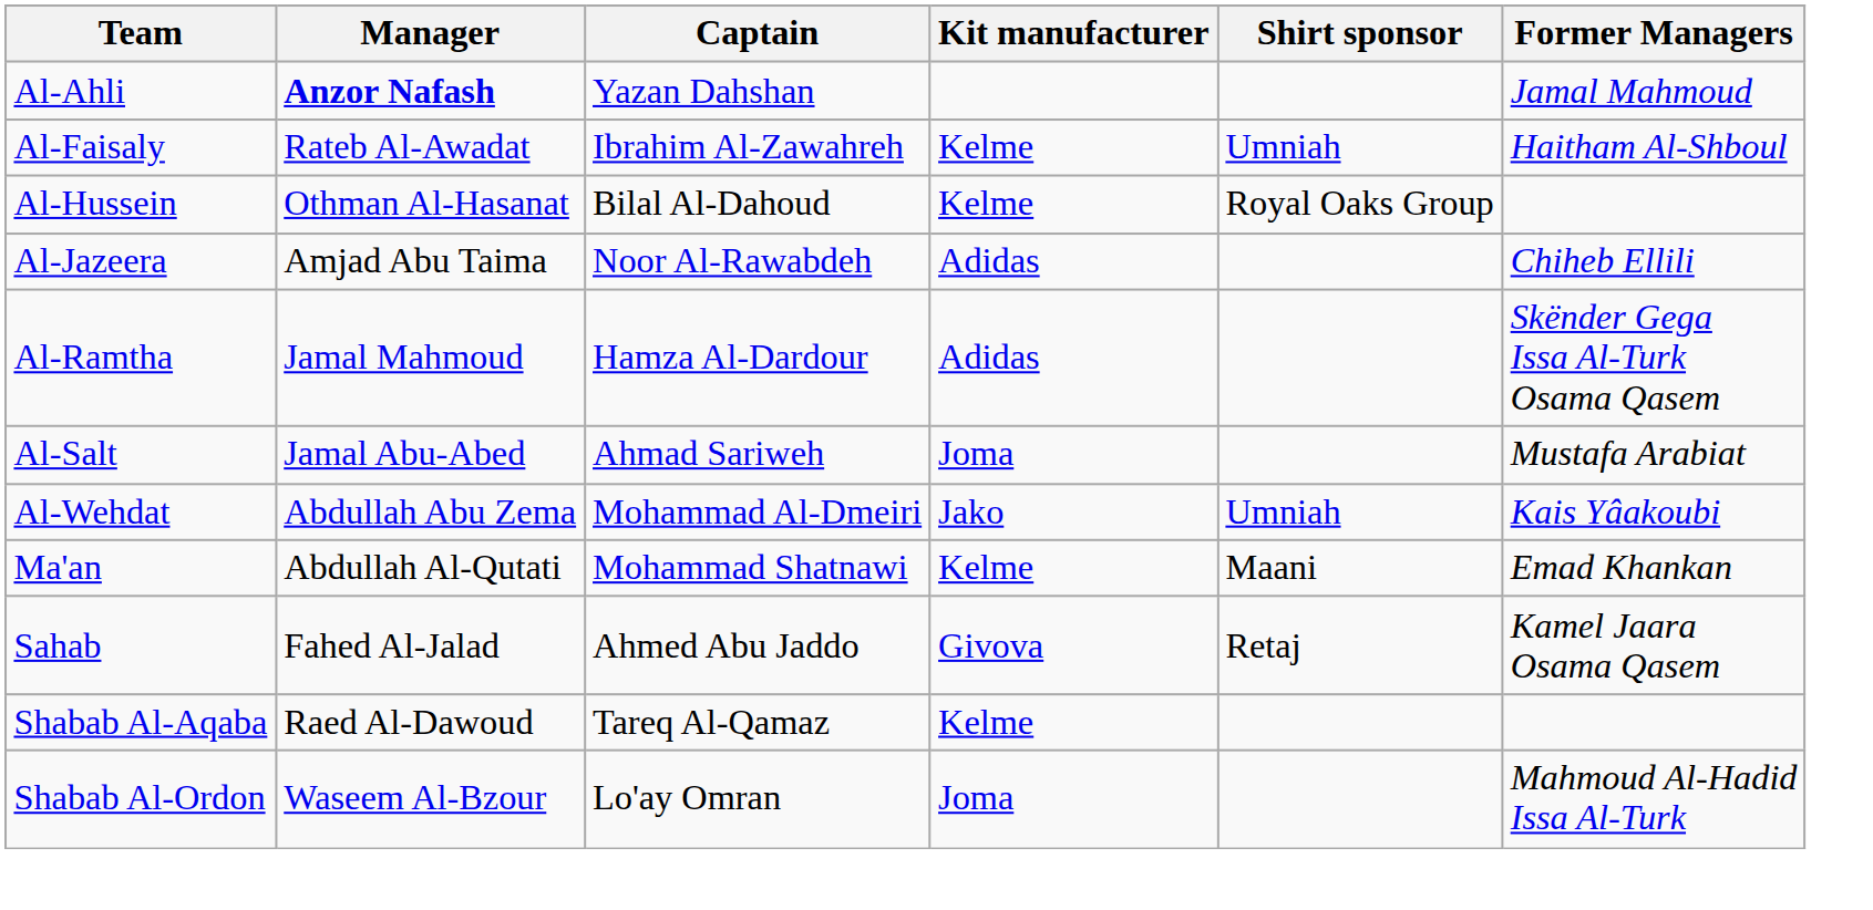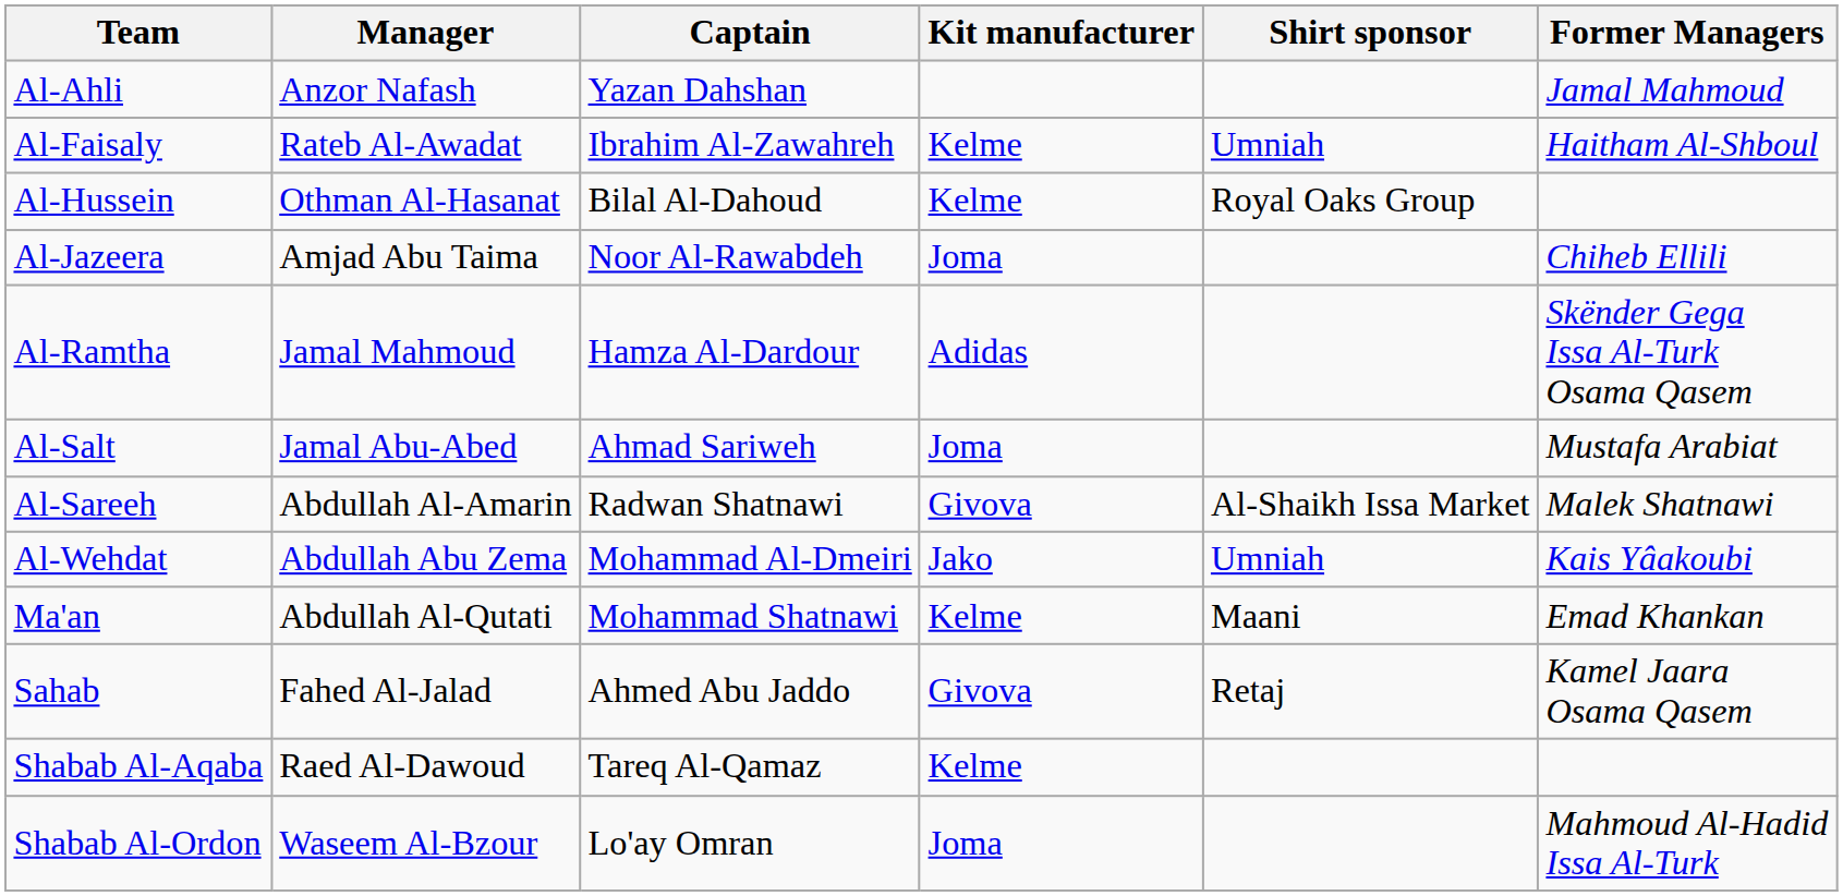Al-Ahli | Manager: bold -> normal
Al-Jazeera | Kit manufacturer: Adidas -> Joma
+ row: Al-Sareeh | Abdullah Al-Amarin | Radwan Shatnawi | Givova | Al-Shaikh Issa Market | Malek Shatnawi
